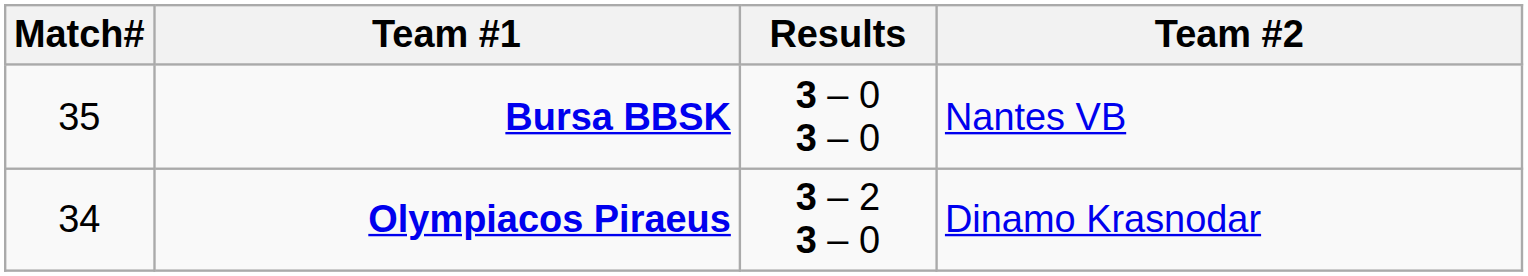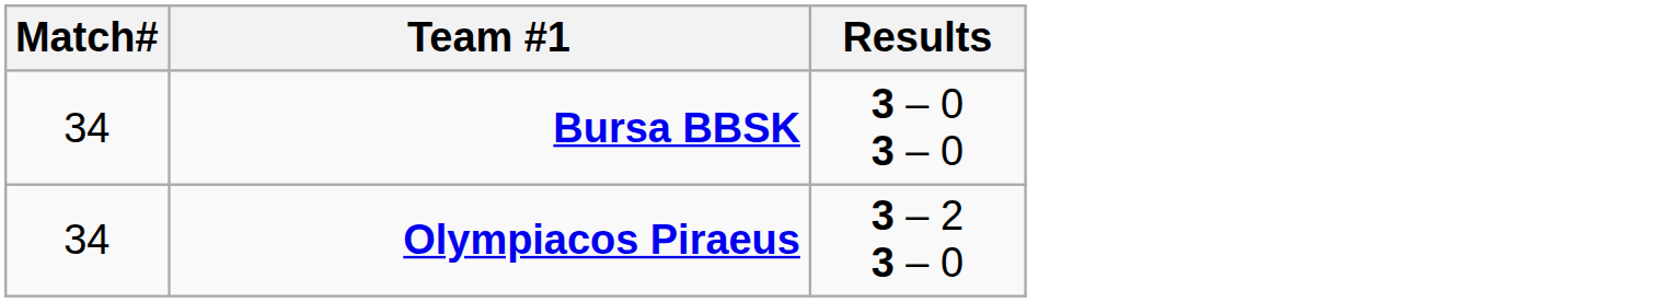- column: Team #2 | Nantes VB | Dinamo Krasnodar
Bursa BBSK | Match#: 35 -> 34
